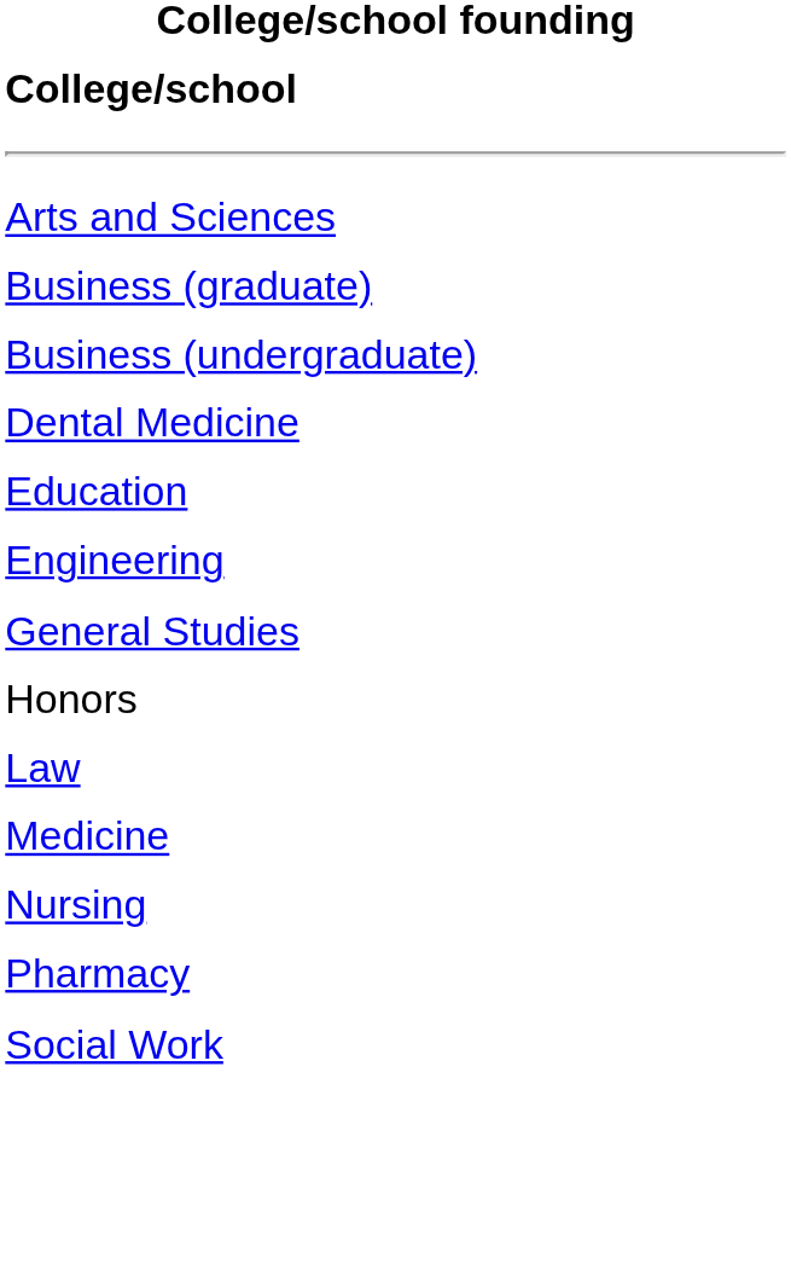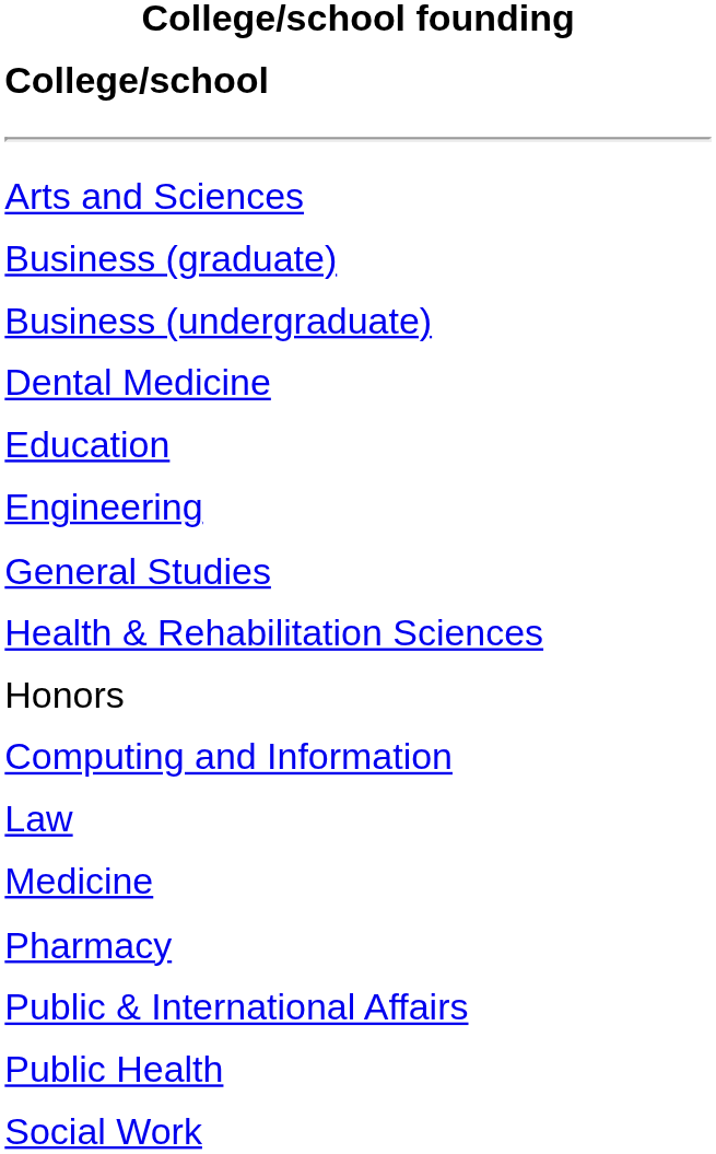+ row: Health & Rehabilitation Sciences
+ row: Computing and Information
- row: Nursing
+ row: Public & International Affairs
+ row: Public Health
